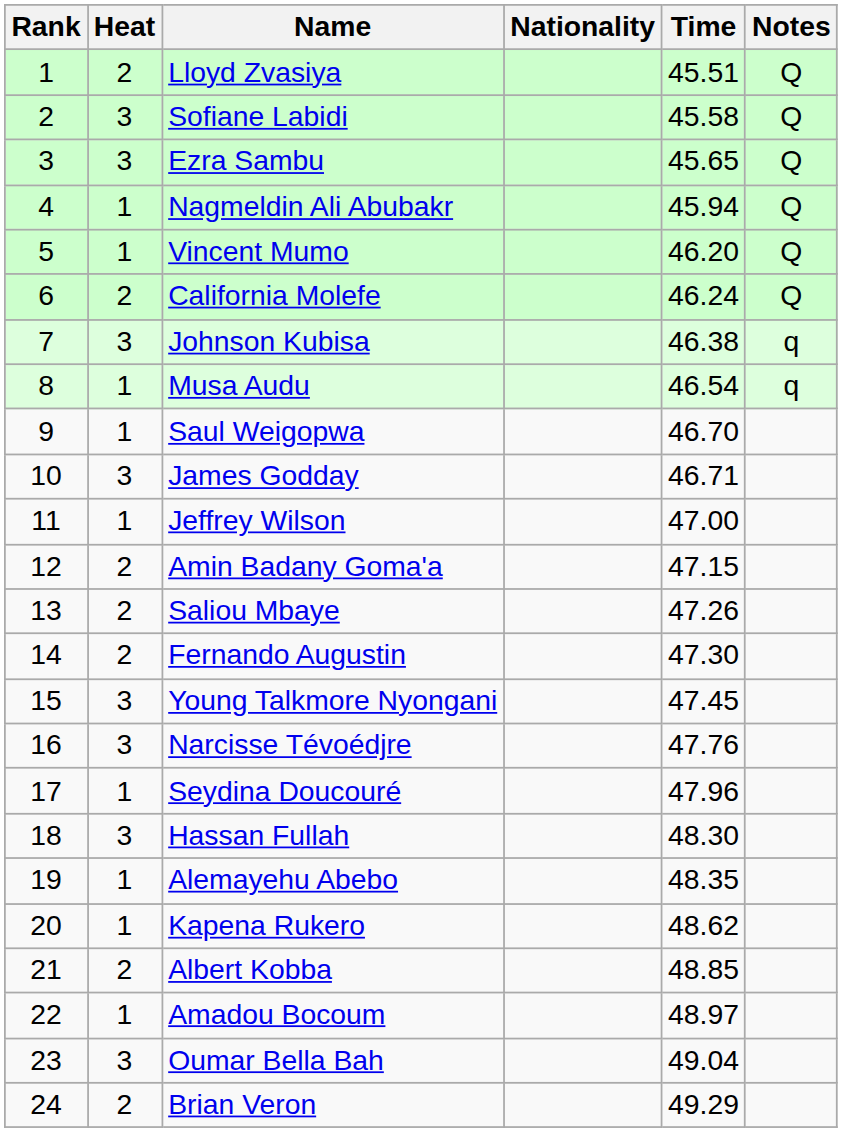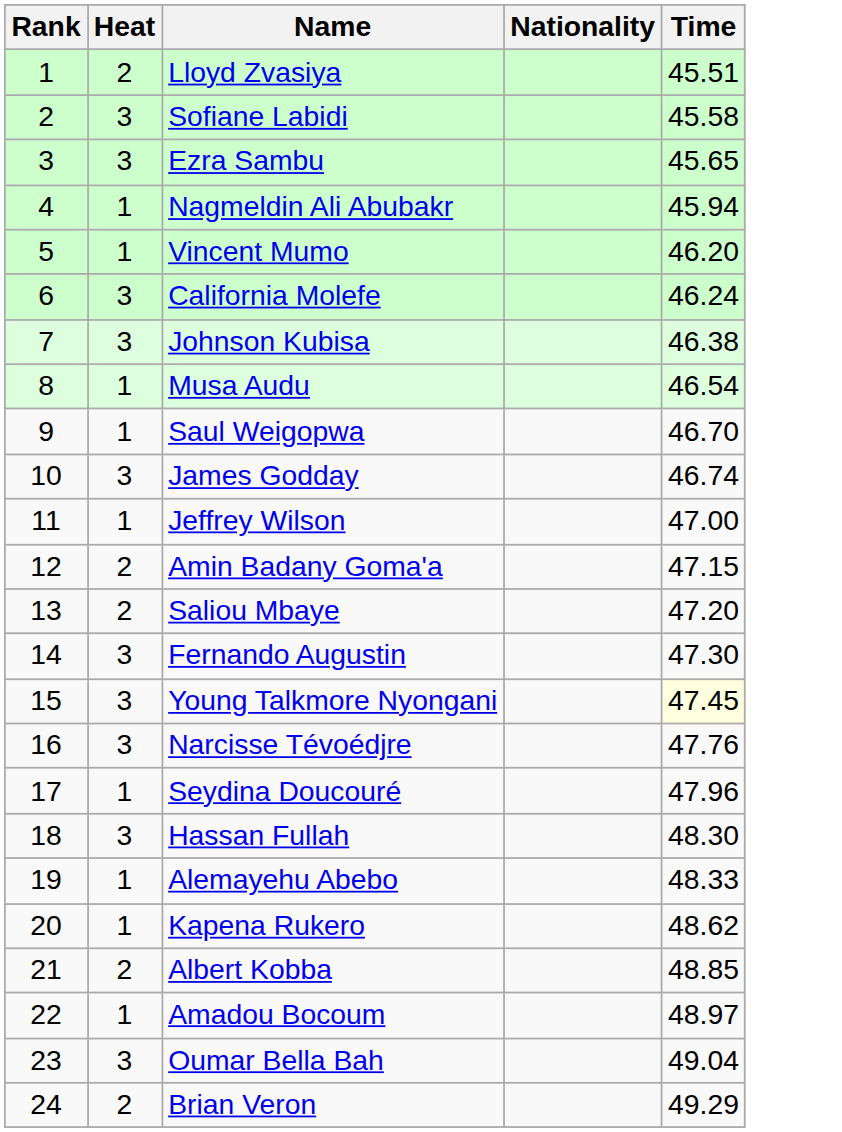- column: Notes | Q | Q | Q | Q | Q | Q | q | q
California Molefe | Heat: 2 -> 3
James Godday | Time: 46.71 -> 46.74
Saliou Mbaye | Time: 47.26 -> 47.20
Fernando Augustin | Heat: 2 -> 3
Young Talkmore Nyongani | Time: no background -> lightyellow background
Alemayehu Abebo | Time: 48.35 -> 48.33
